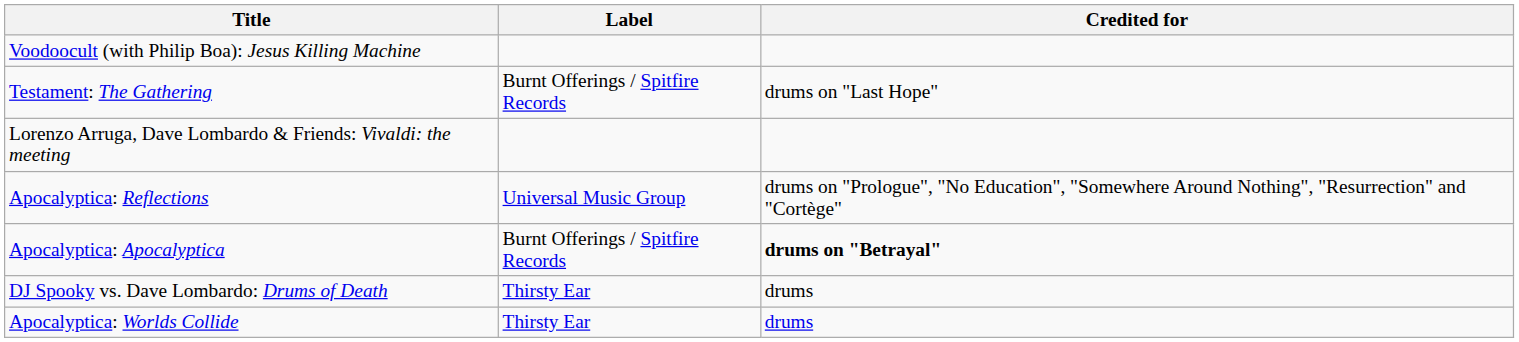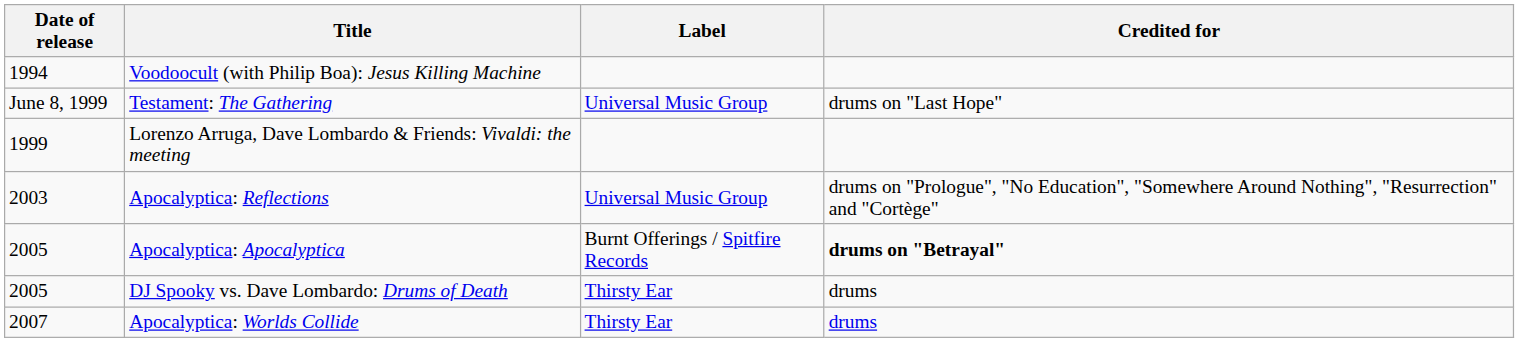+ column: Date of release | 1994 | June 8, 1999 | 1999 | 2003 | 2005 | 2005 | 2007
Testament: The Gathering | Label: Burnt Offerings / Spitfire Records -> Universal Music Group
